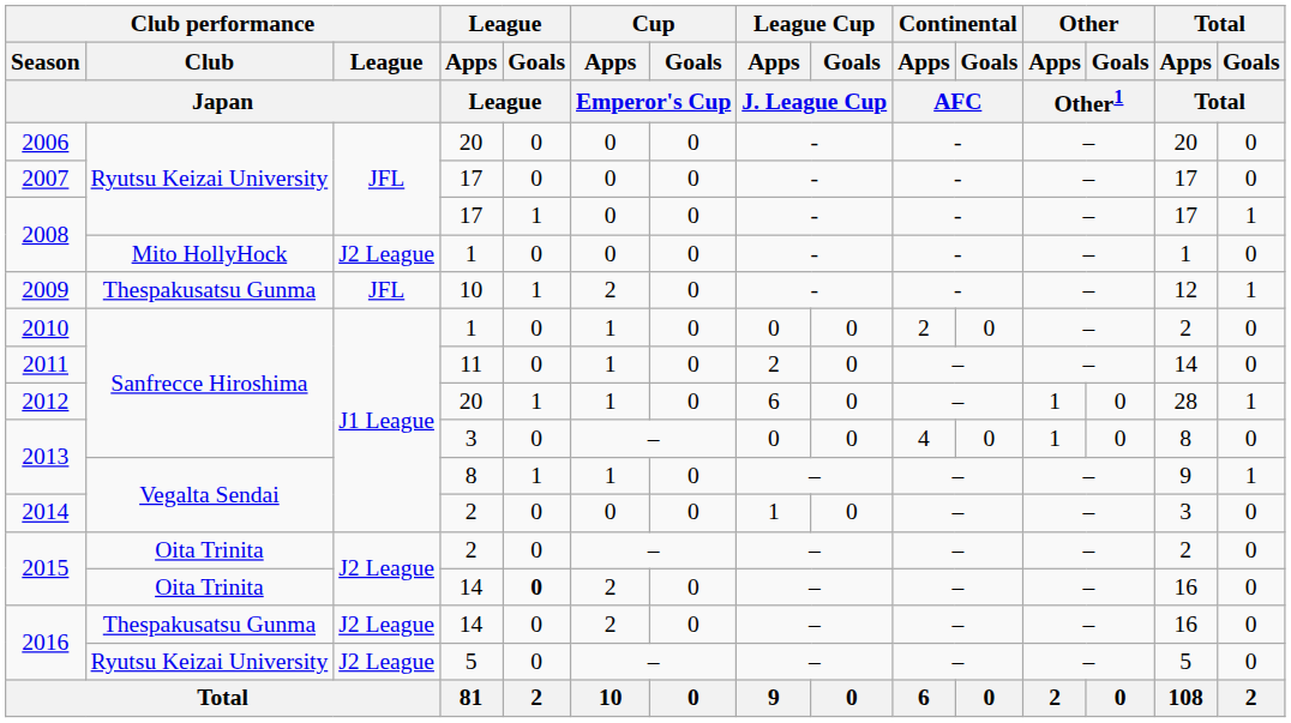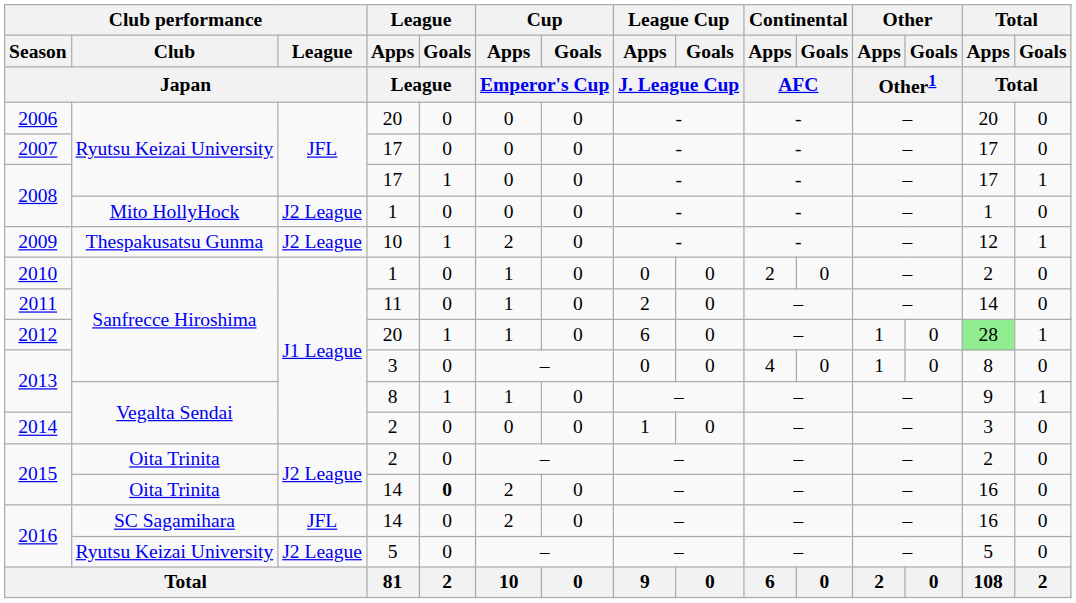2009 | Club performance / League / Japan: JFL -> J2 League
2012 | Total / Apps / Total: no background -> lightgreen background
2016 / 14 | Club performance / Club / Japan: Thespakusatsu Gunma -> SC Sagamihara
2016 / 14 | Club performance / League / Japan: J2 League -> JFL
